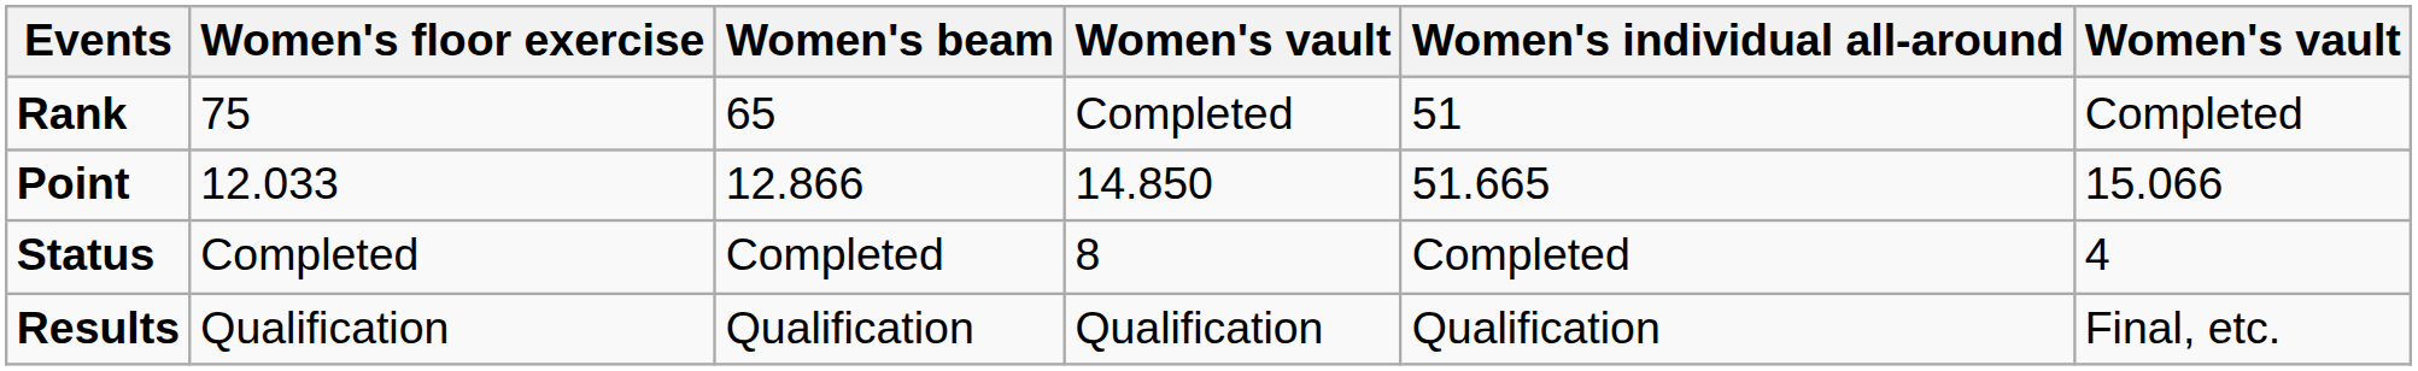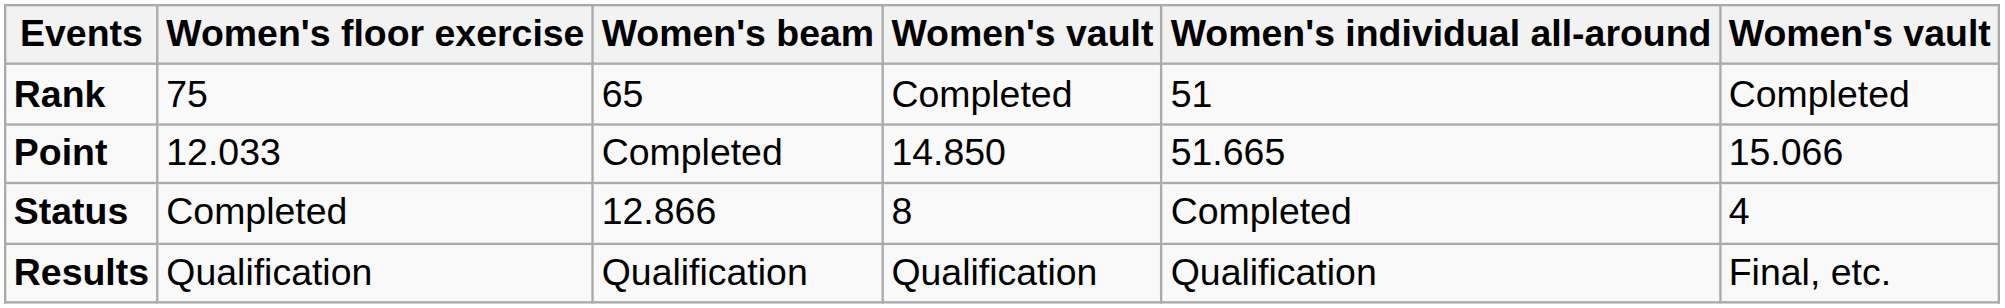Point | Women's beam: 12.866 -> Completed
Status | Women's beam: Completed -> 12.866
